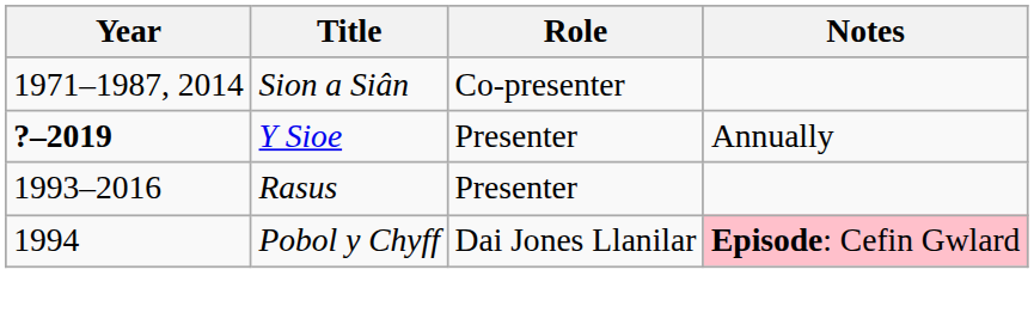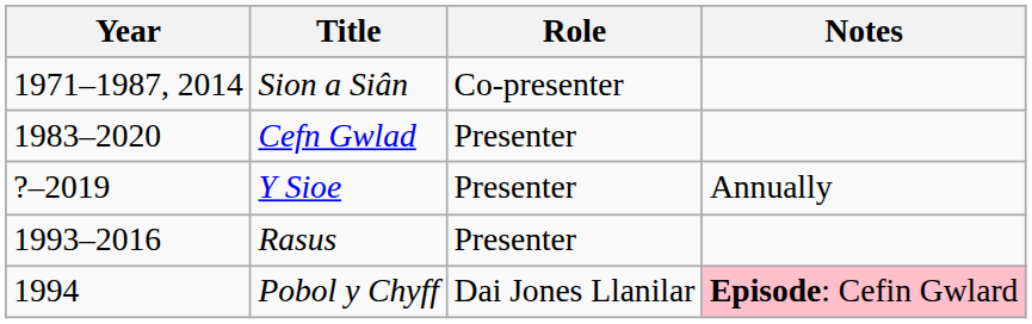+ row: 1983–2020 | Cefn Gwlad | Presenter
Y Sioe | Year: bold -> normal
